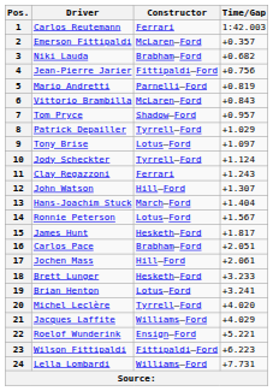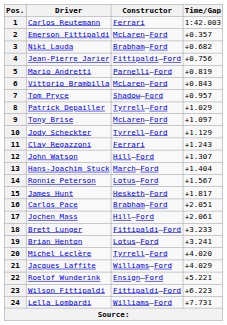9 | Constructor: Lotus–Ford -> McLaren–Ford
10 | Time/Gap: +1.124 -> +1.129
18 | Constructor: Hesketh–Ford -> Fittipaldi–Ford
